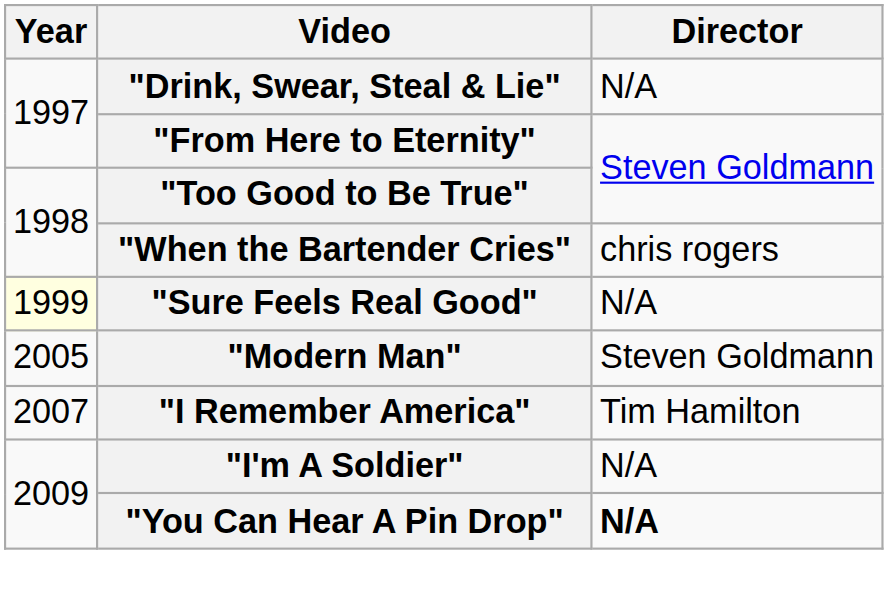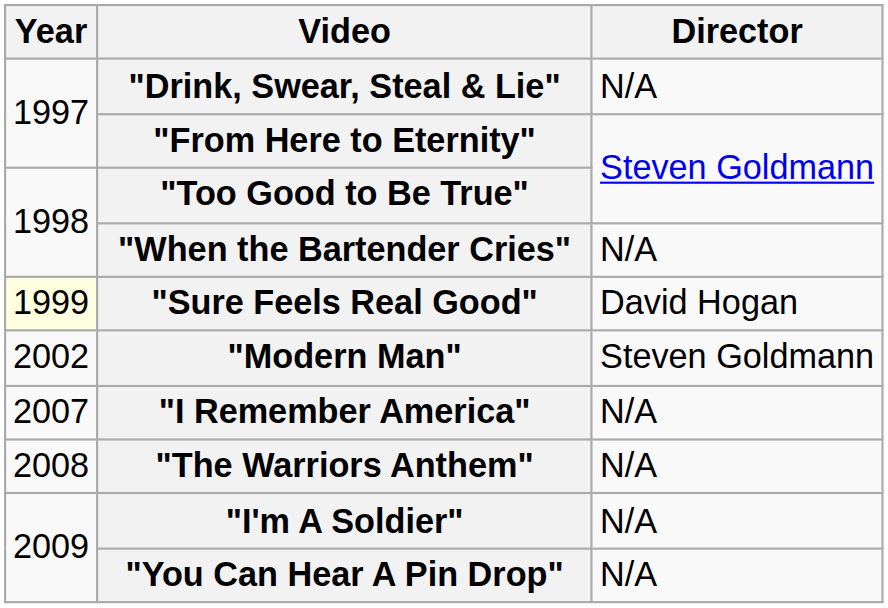"When the Bartender Cries" | Director: chris rogers -> N/A
"Sure Feels Real Good" | Director: N/A -> David Hogan
"Modern Man" | Year: 2005 -> 2002
"I Remember America" | Director: Tim Hamilton -> N/A
+ row: 2008 | "The Warriors Anthem" | N/A
"You Can Hear A Pin Drop" | Director: bold -> normal
